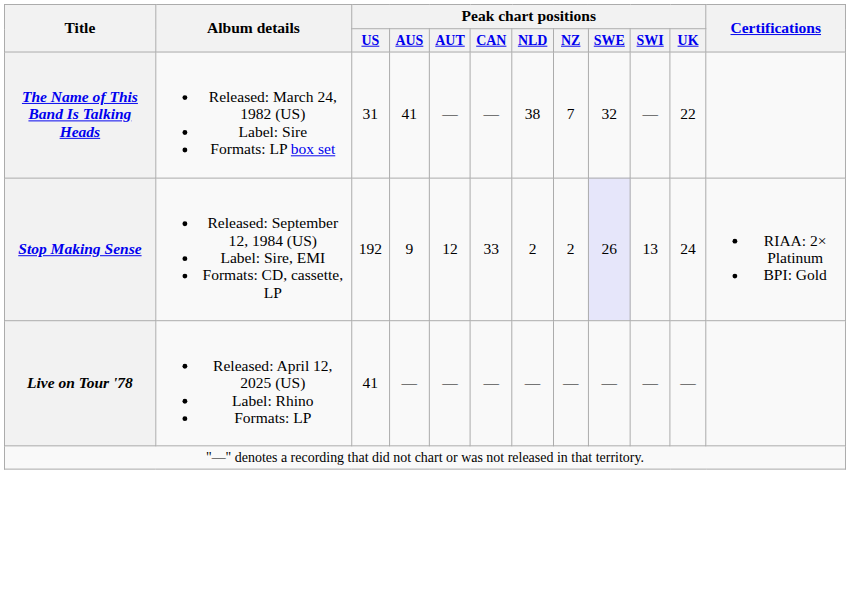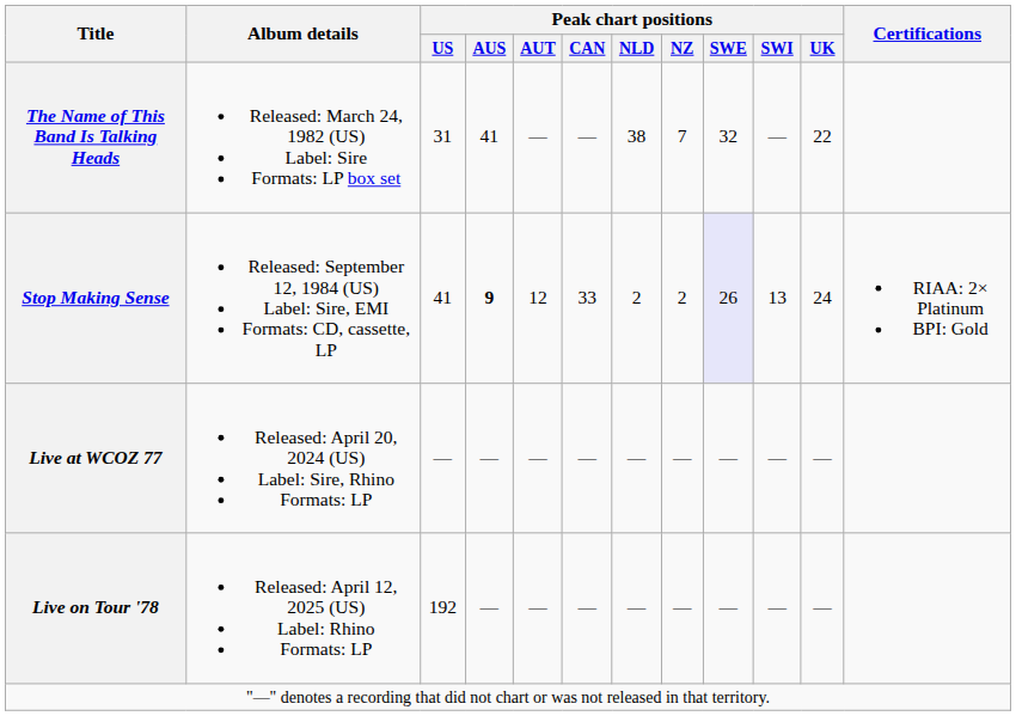Stop Making Sense | Peak chart positions / US: 192 -> 41
Stop Making Sense | Peak chart positions / AUS: normal -> bold
+ row: Live at WCOZ 77 | Released: April 20, 2024 (US) Label: Sire, Rhino Formats: LP | — | — | — | — | — | — | — | — | —
Live on Tour '78 | Peak chart positions / US: 41 -> 192
